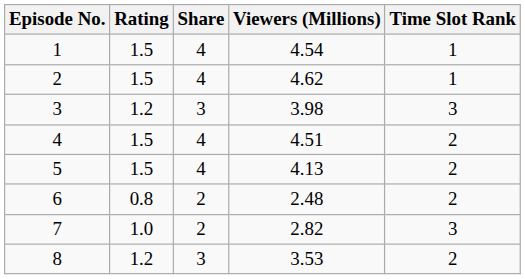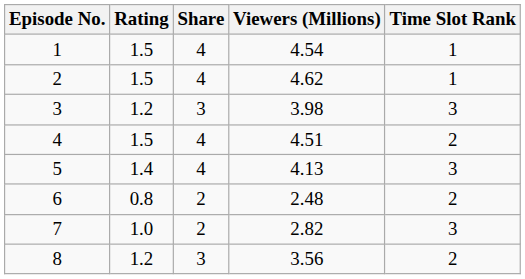5 | Rating: 1.5 -> 1.4
5 | Time Slot Rank: 2 -> 3
8 | Viewers (Millions): 3.53 -> 3.56
